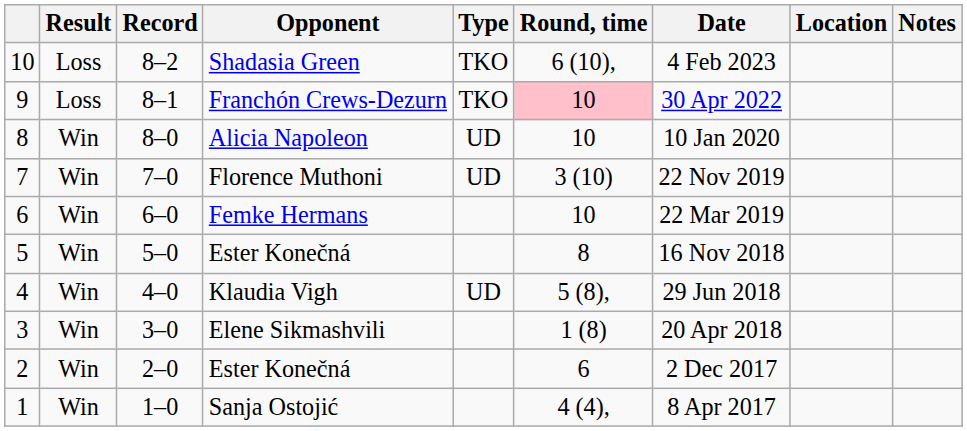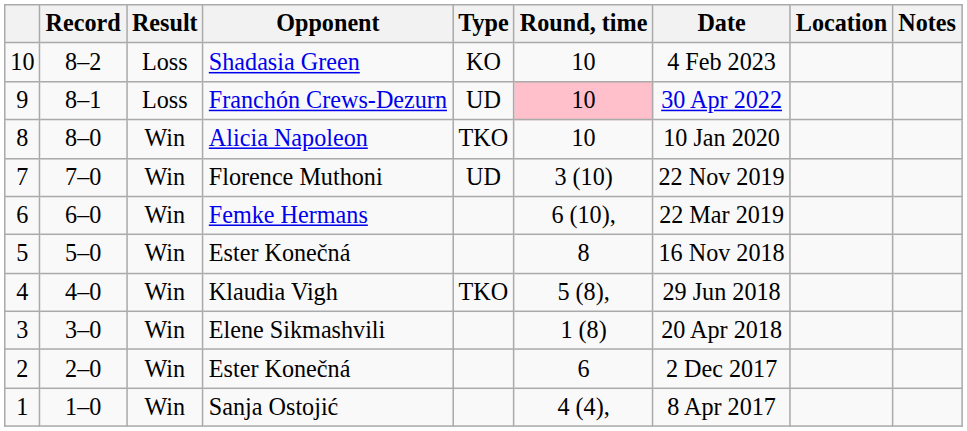columns swapped: Result <-> Record
Shadasia Green | Type: TKO -> KO
Shadasia Green | Round, time: 6 (10), -> 10
Franchón Crews-Dezurn | Type: TKO -> UD
Alicia Napoleon | Type: UD -> TKO
Femke Hermans | Round, time: 10 -> 6 (10),
Klaudia Vigh | Type: UD -> TKO
